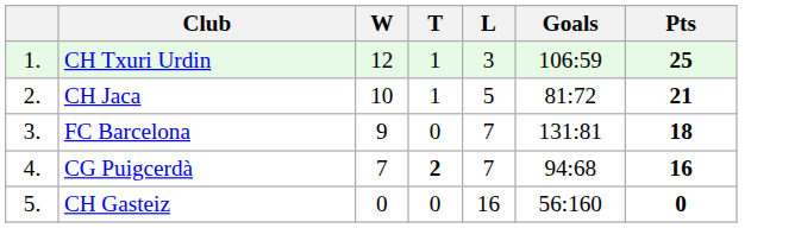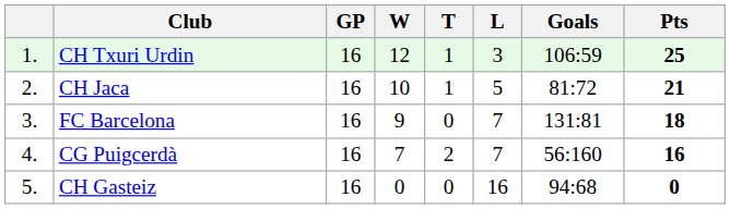+ column: GP | 16 | 16 | 16 | 16 | 16
CG Puigcerdà | T: bold -> normal
CG Puigcerdà | Goals: 94:68 -> 56:160
CH Gasteiz | Goals: 56:160 -> 94:68
